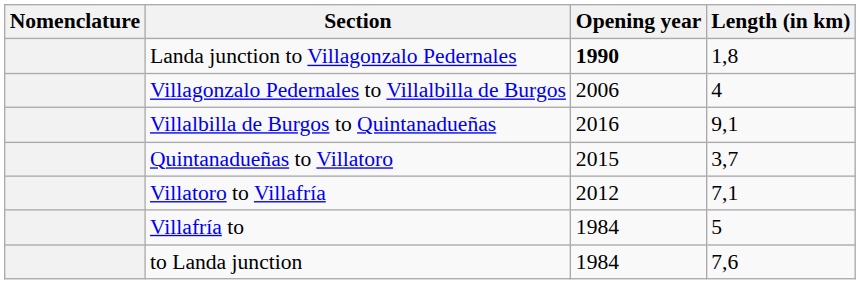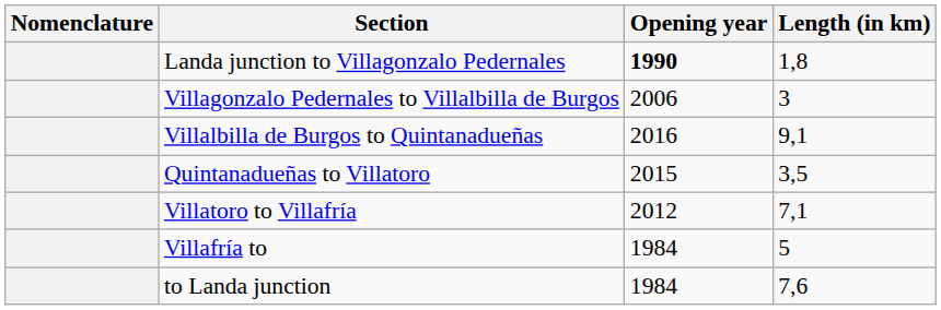Villagonzalo Pedernales to Villalbilla de Burgos | Length (in km): 4 -> 3
Quintanadueñas to Villatoro | Length (in km): 3,7 -> 3,5
